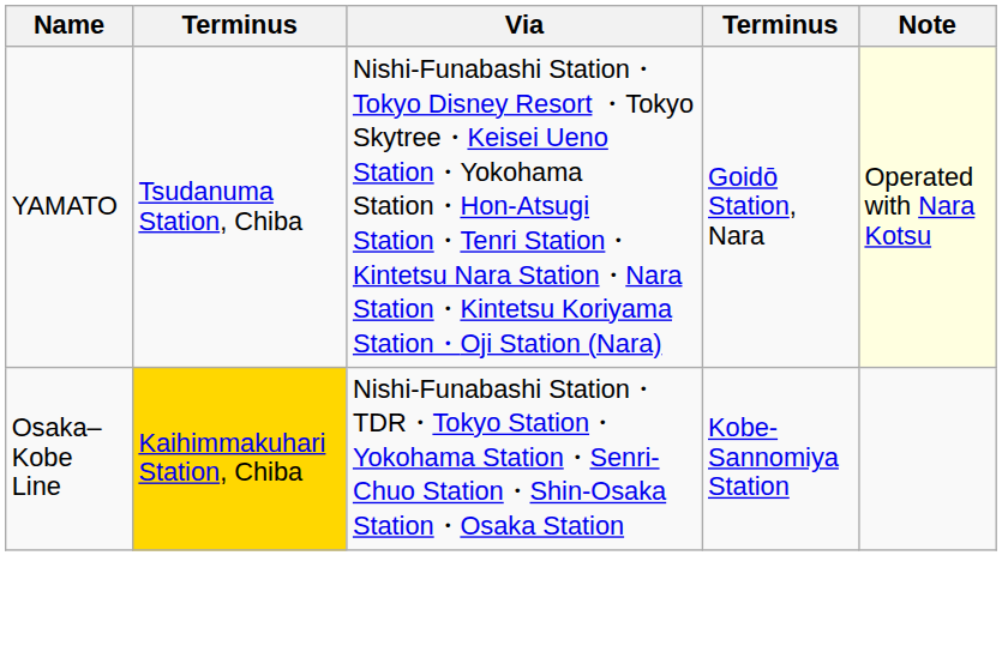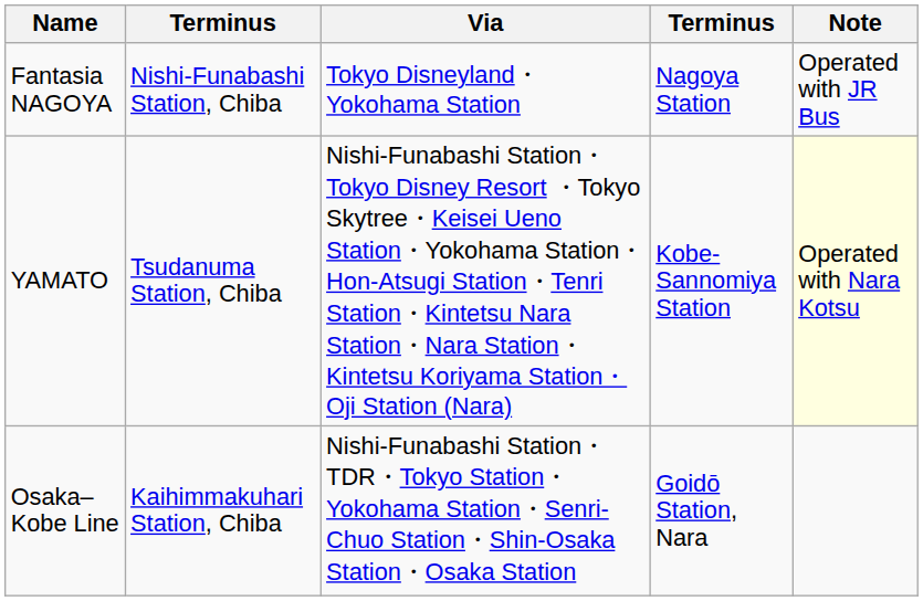+ row: Fantasia NAGOYA | Nishi-Funabashi Station, Chiba | Tokyo Disneyland・Yokohama Station | Nagoya Station | Operated with JR Bus
YAMATO | column 4: Goidō Station, Nara -> Kobe-Sannomiya Station
Osaka–Kobe Line | column 2: gold background -> no background
Osaka–Kobe Line | column 4: Kobe-Sannomiya Station -> Goidō Station, Nara
